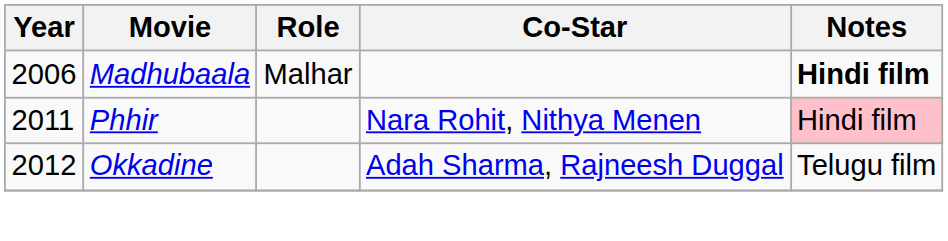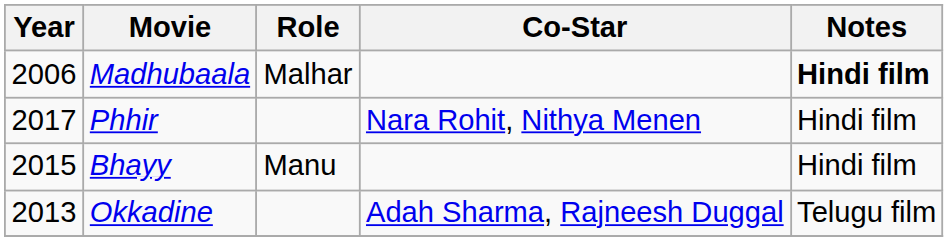Phhir | Year: 2011 -> 2017
Phhir | Notes: pink background -> no background
+ row: 2015 | Bhayy | Manu | Hindi film
Okkadine | Year: 2012 -> 2013
